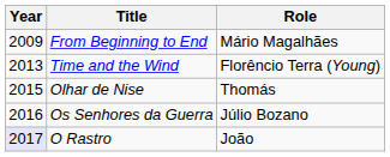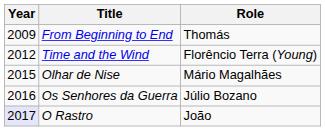From Beginning to End | Role: Mário Magalhães -> Thomás
Time and the Wind | Year: 2013 -> 2012
Olhar de Nise | Role: Thomás -> Mário Magalhães
